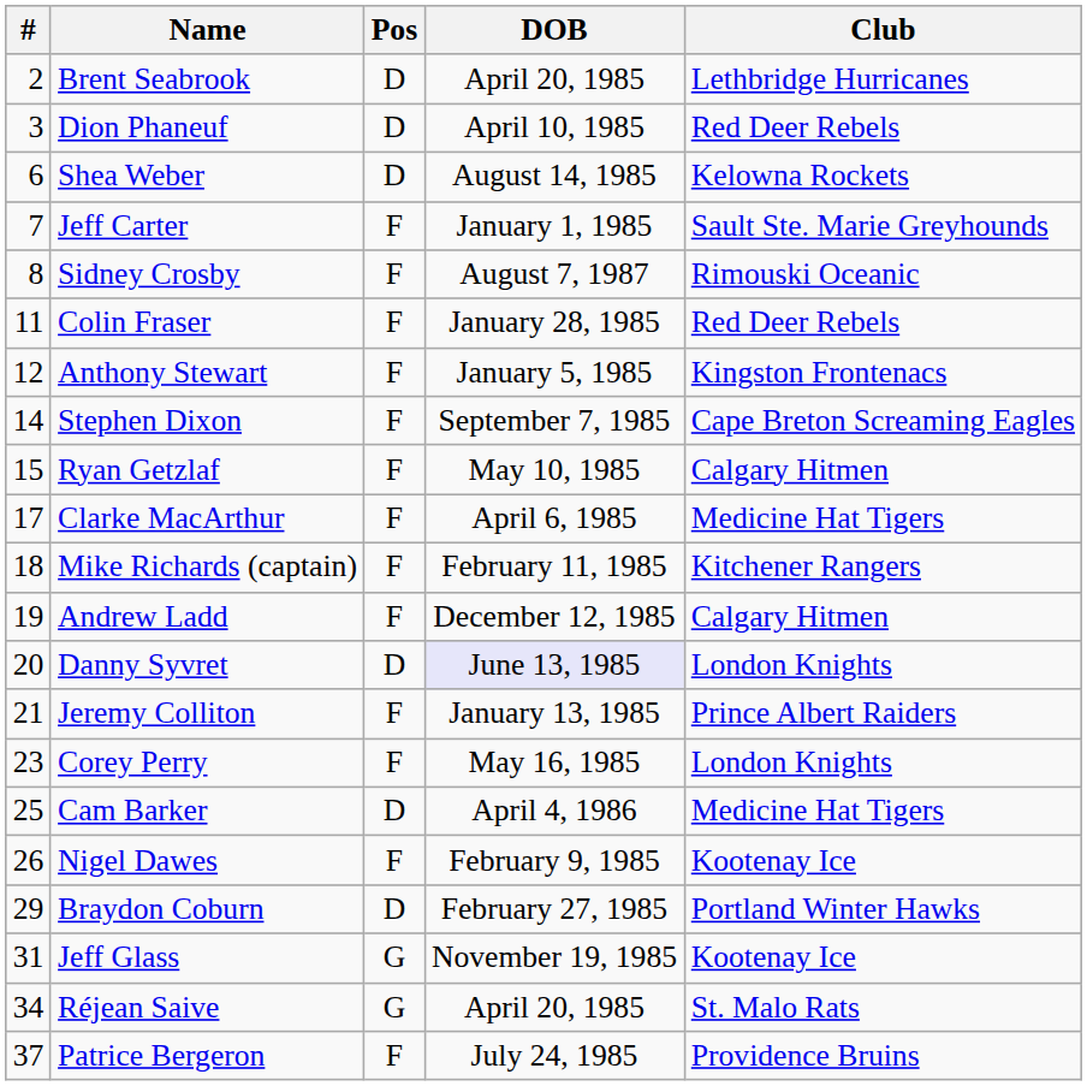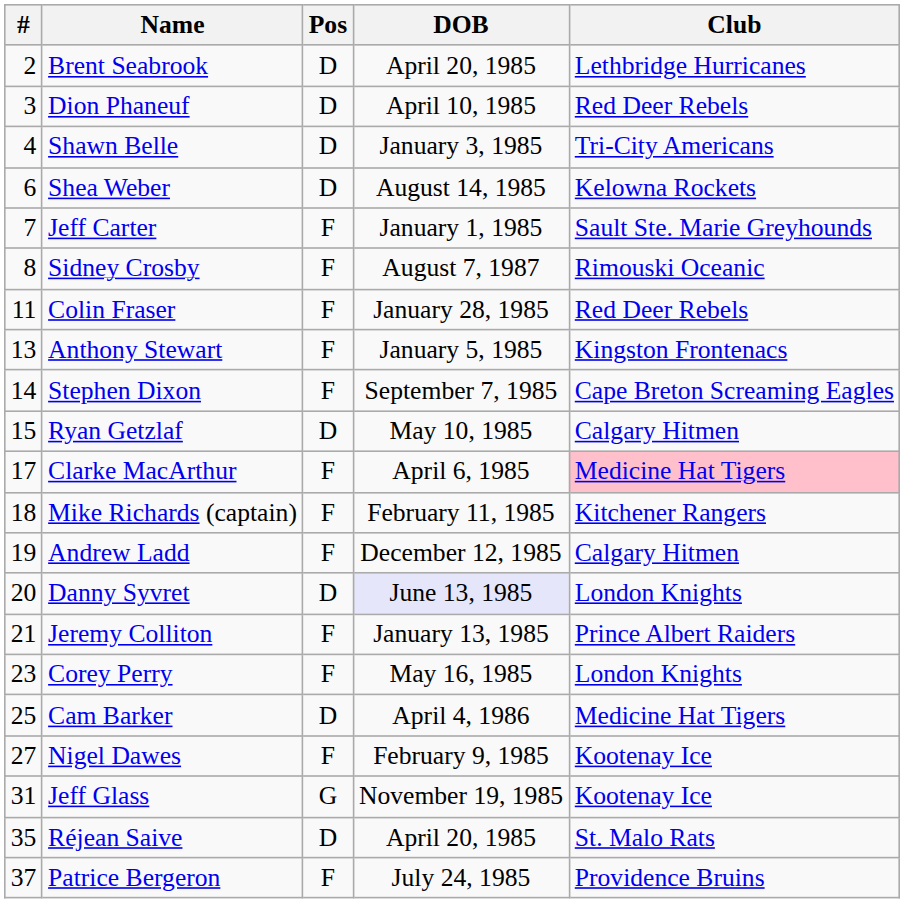+ row: 4 | Shawn Belle | D | January 3, 1985 | Tri-City Americans
Anthony Stewart | #: 12 -> 13
Ryan Getzlaf | Pos: F -> D
Clarke MacArthur | Club: no background -> pink background
Nigel Dawes | #: 26 -> 27
- row: 29 | Braydon Coburn | D | February 27, 1985 | Portland Winter Hawks
Réjean Saive | #: 34 -> 35
Réjean Saive | Pos: G -> D
